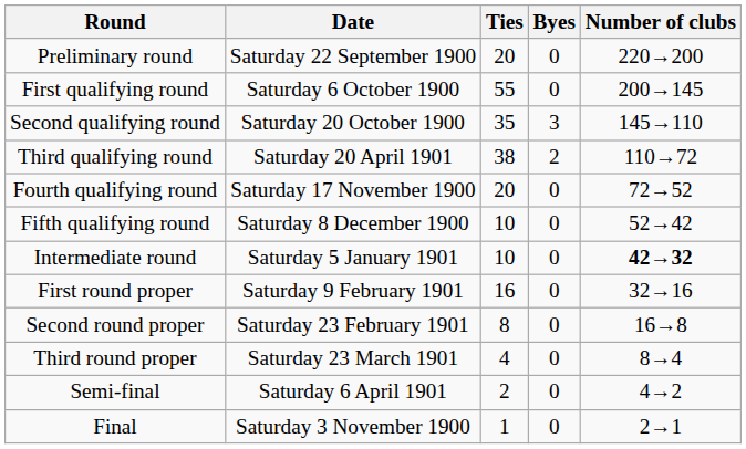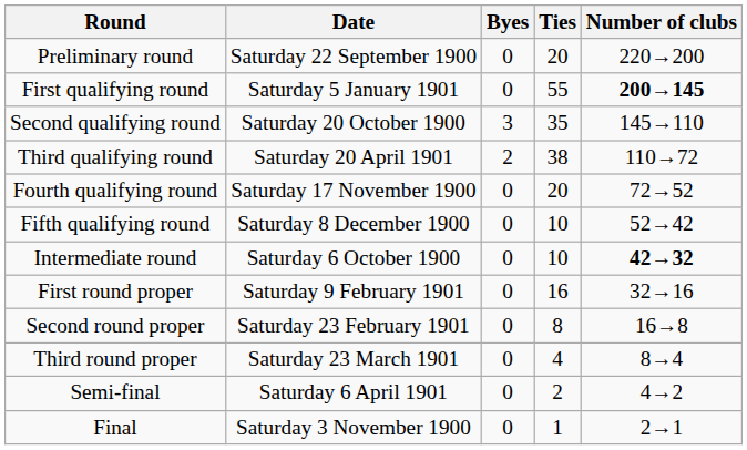columns swapped: Ties <-> Byes
First qualifying round | Date: Saturday 6 October 1900 -> Saturday 5 January 1901
First qualifying round | Number of clubs: normal -> bold
Intermediate round | Date: Saturday 5 January 1901 -> Saturday 6 October 1900
